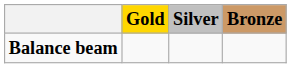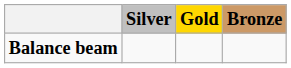columns swapped: Gold <-> Silver
